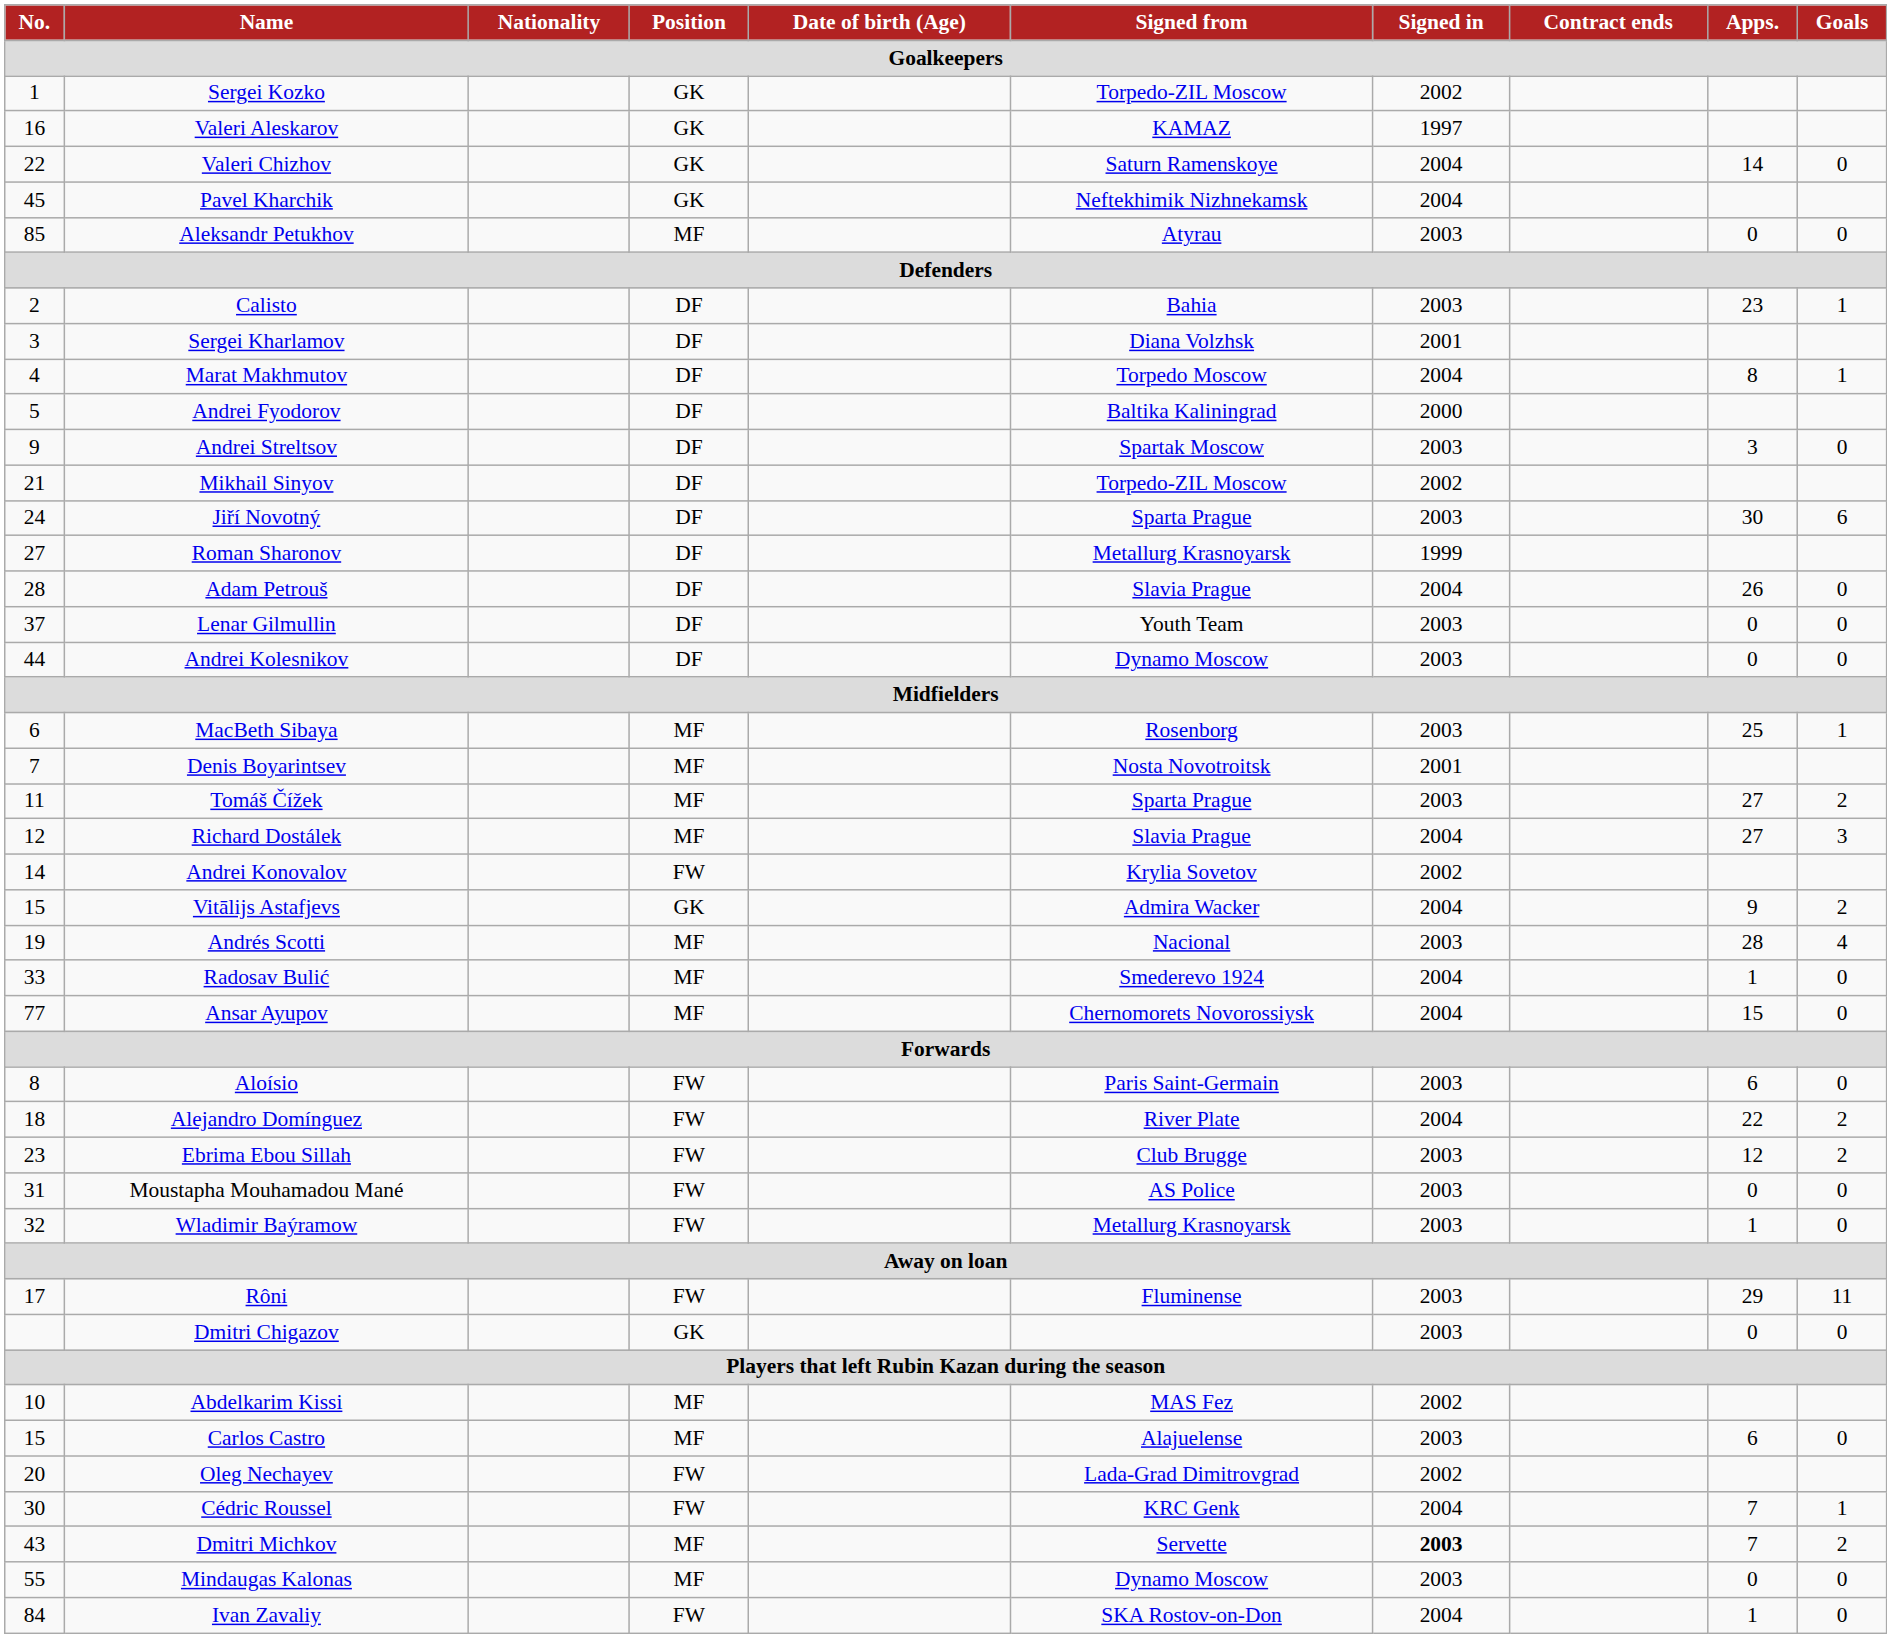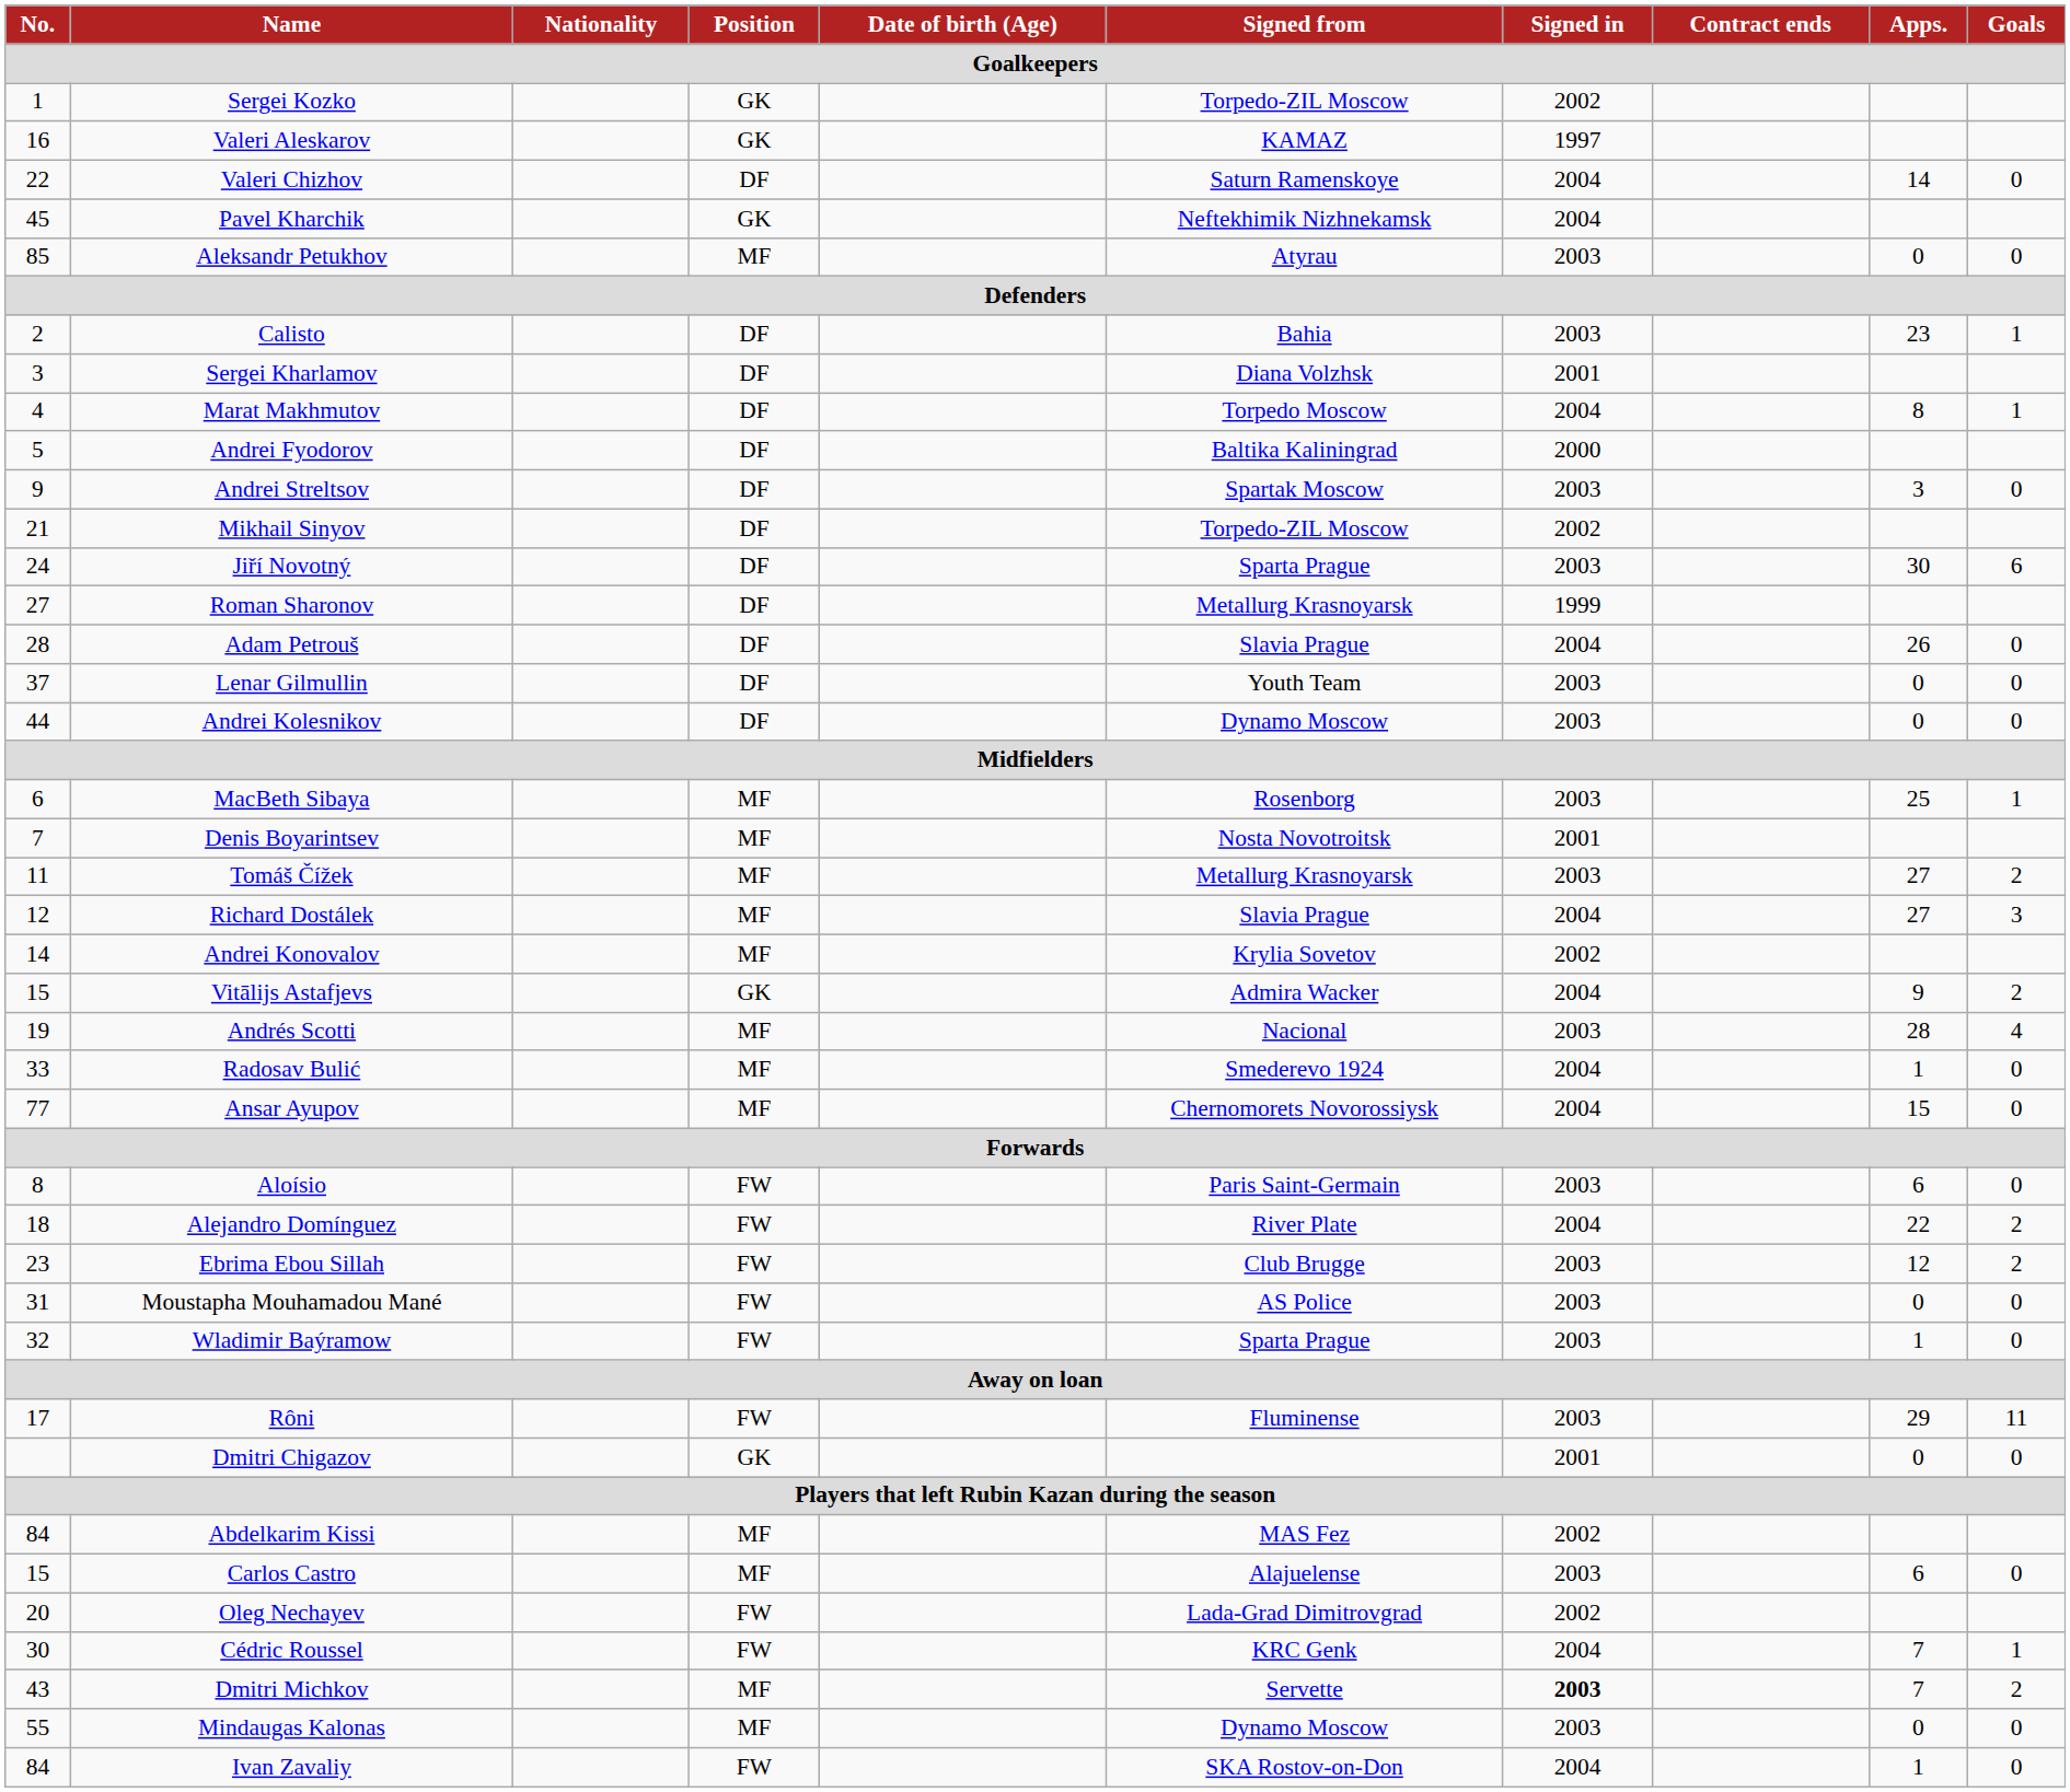Valeri Chizhov | Position: GK -> DF
Tomáš Čížek | Signed from: Sparta Prague -> Metallurg Krasnoyarsk
Andrei Konovalov | Position: FW -> MF
Wladimir Baýramow | Signed from: Metallurg Krasnoyarsk -> Sparta Prague
Dmitri Chigazov | Signed in: 2003 -> 2001
Abdelkarim Kissi | No.: 10 -> 84
